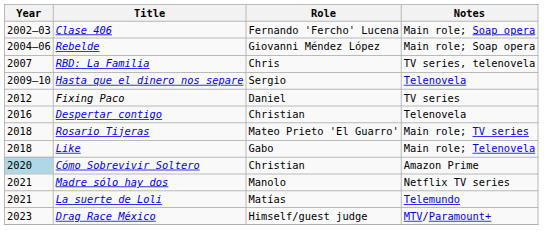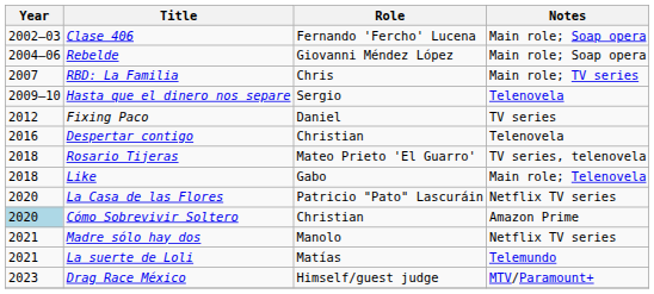RBD: La Familia | Notes: TV series, telenovela -> Main role; TV series
Rosario Tijeras | Notes: Main role; TV series -> TV series, telenovela
+ row: 2020 | La Casa de las Flores | Patricio "Pato" Lascuráin | Netflix TV series
